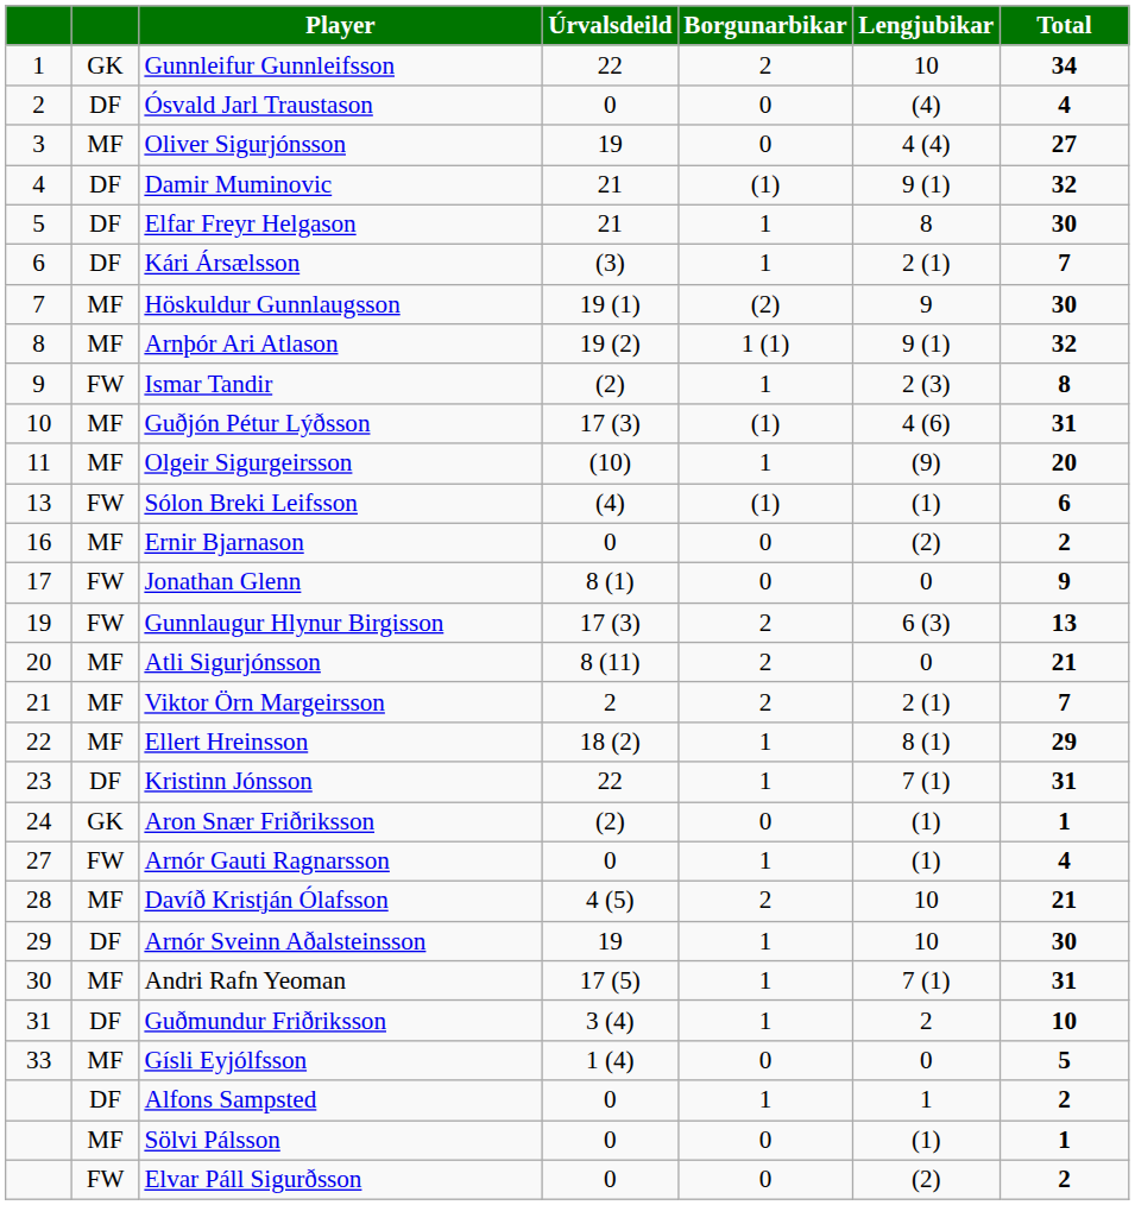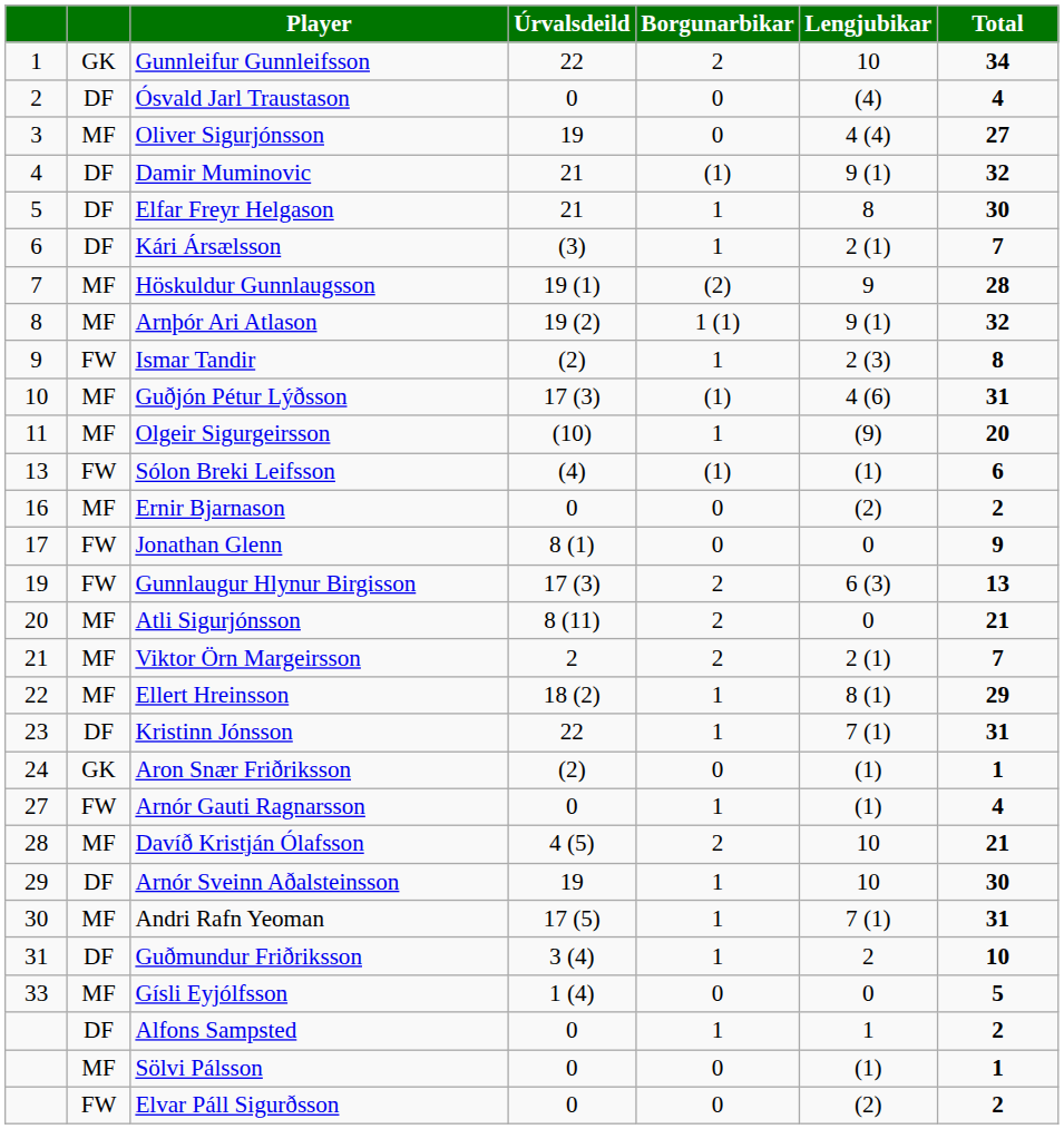Höskuldur Gunnlaugsson | Total: 30 -> 28
